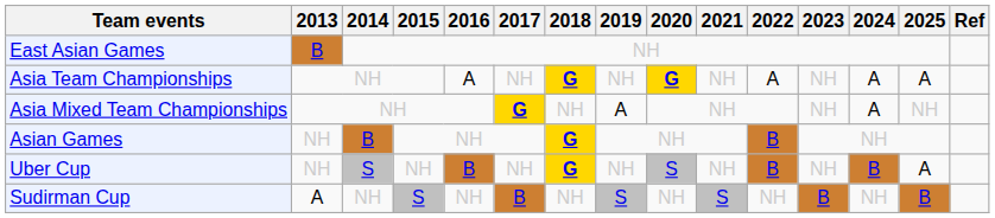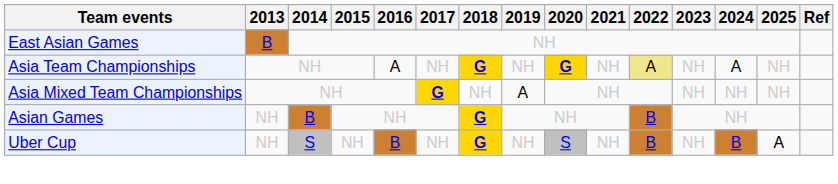Asia Team Championships | 2022: no background -> khaki background
Asia Team Championships | 2025: A -> NH
Asia Mixed Team Championships | 2024: A -> NH
- row: Sudirman Cup | A | NH | S | NH | B | NH | S | NH | S | NH | B | NH | B
